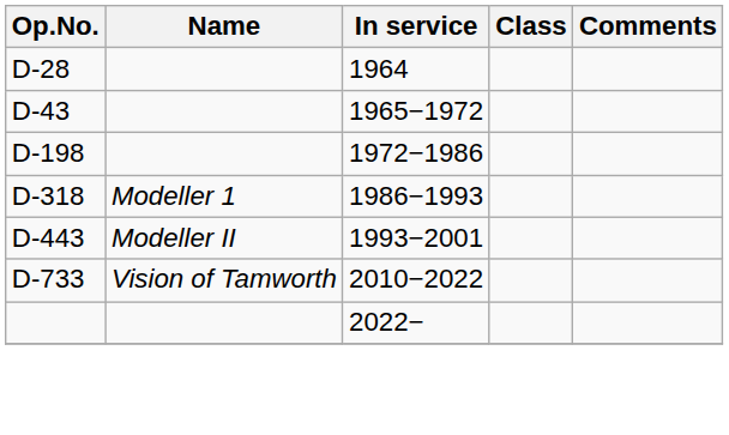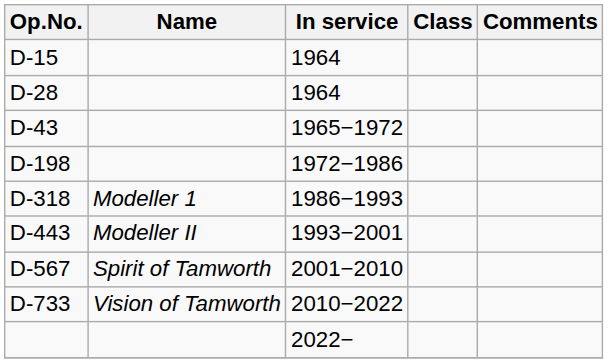+ row: D-15 | 1964
+ row: D-567 | Spirit of Tamworth | 2001−2010
